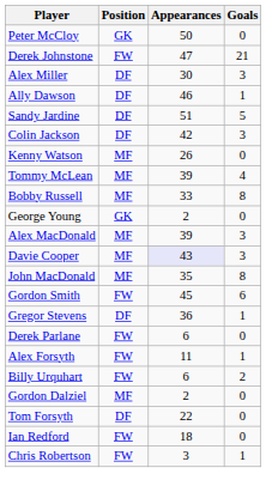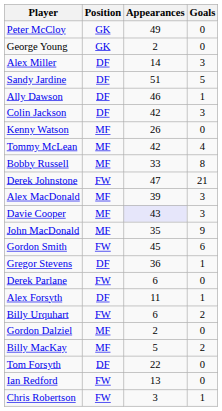Peter McCloy | Appearances: 50 -> 49
rows swapped: George Young <-> Derek Johnstone
Alex Miller | Appearances: 30 -> 14
rows swapped: Ally Dawson <-> Sandy Jardine
Tommy McLean | Appearances: 39 -> 42
John MacDonald | Goals: 8 -> 9
Alex Forsyth | Position: FW -> DF
+ row: Billy MacKay | MF | 5 | 2
Ian Redford | Appearances: 18 -> 13
